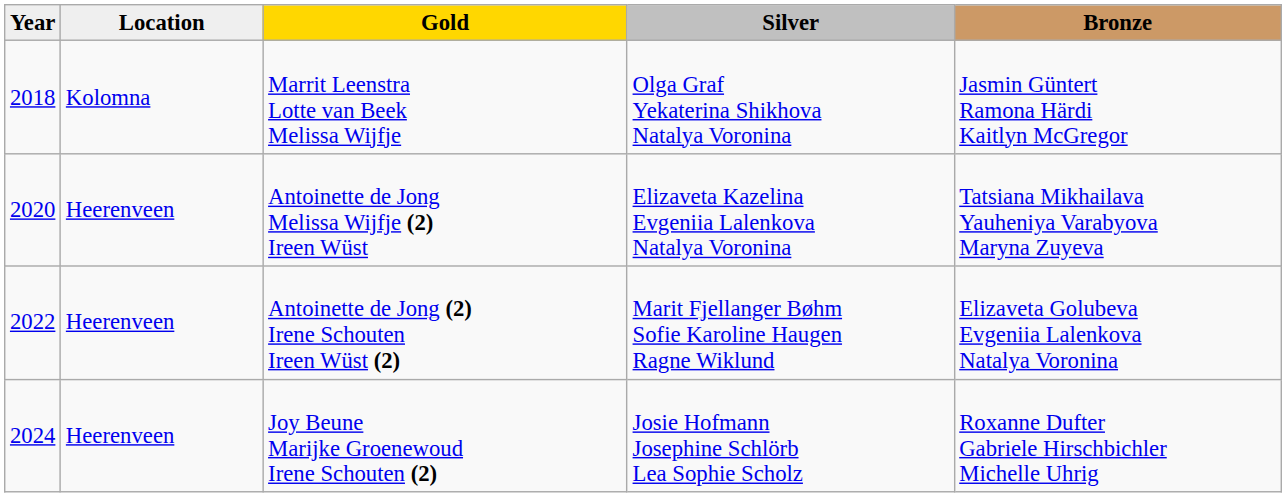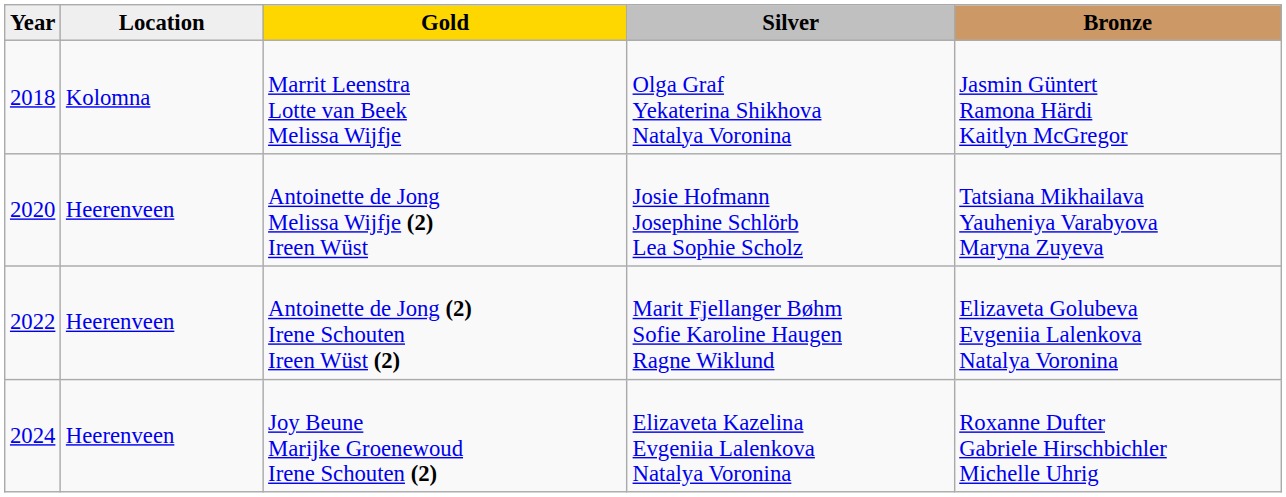Antoinette de Jong Melissa Wijfje (2) Ireen Wüst | Silver: Elizaveta Kazelina Evgeniia Lalenkova Natalya Voronina -> Josie Hofmann Josephine Schlörb Lea Sophie Scholz
Joy Beune Marijke Groenewoud Irene Schouten (2) | Silver: Josie Hofmann Josephine Schlörb Lea Sophie Scholz -> Elizaveta Kazelina Evgeniia Lalenkova Natalya Voronina
